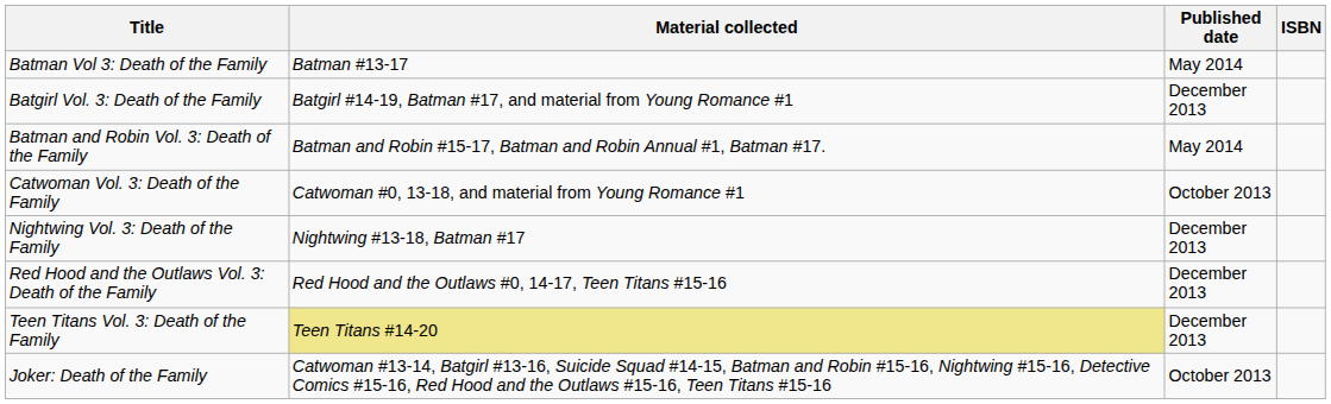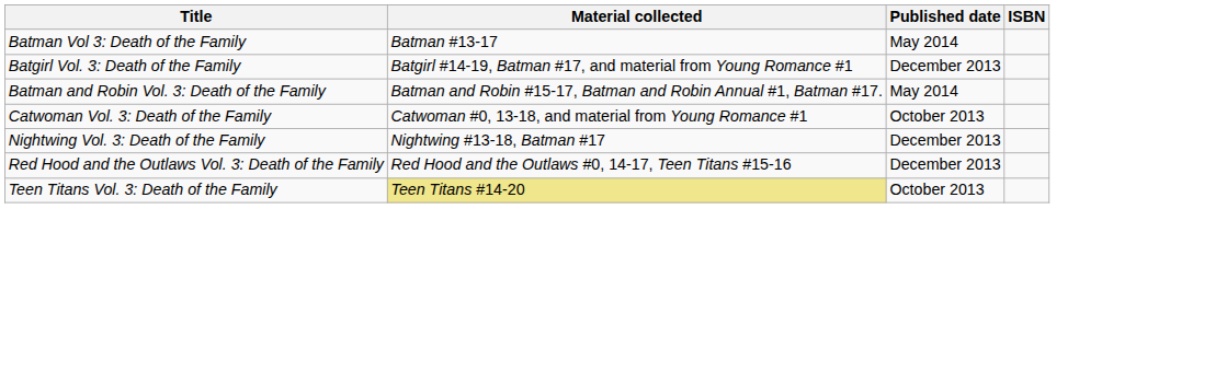Teen Titans Vol. 3: Death of the Family | Published date: December 2013 -> October 2013
- row: Joker: Death of the Family | Catwoman #13-14, Batgirl #13-16, Suicide Squad #14-15, Batman and Robin #15-16, Nightwing #15-16, Detective Comics #15-16, Red Hood and the Outlaws #15-16, Teen Titans #15-16 | October 2013
